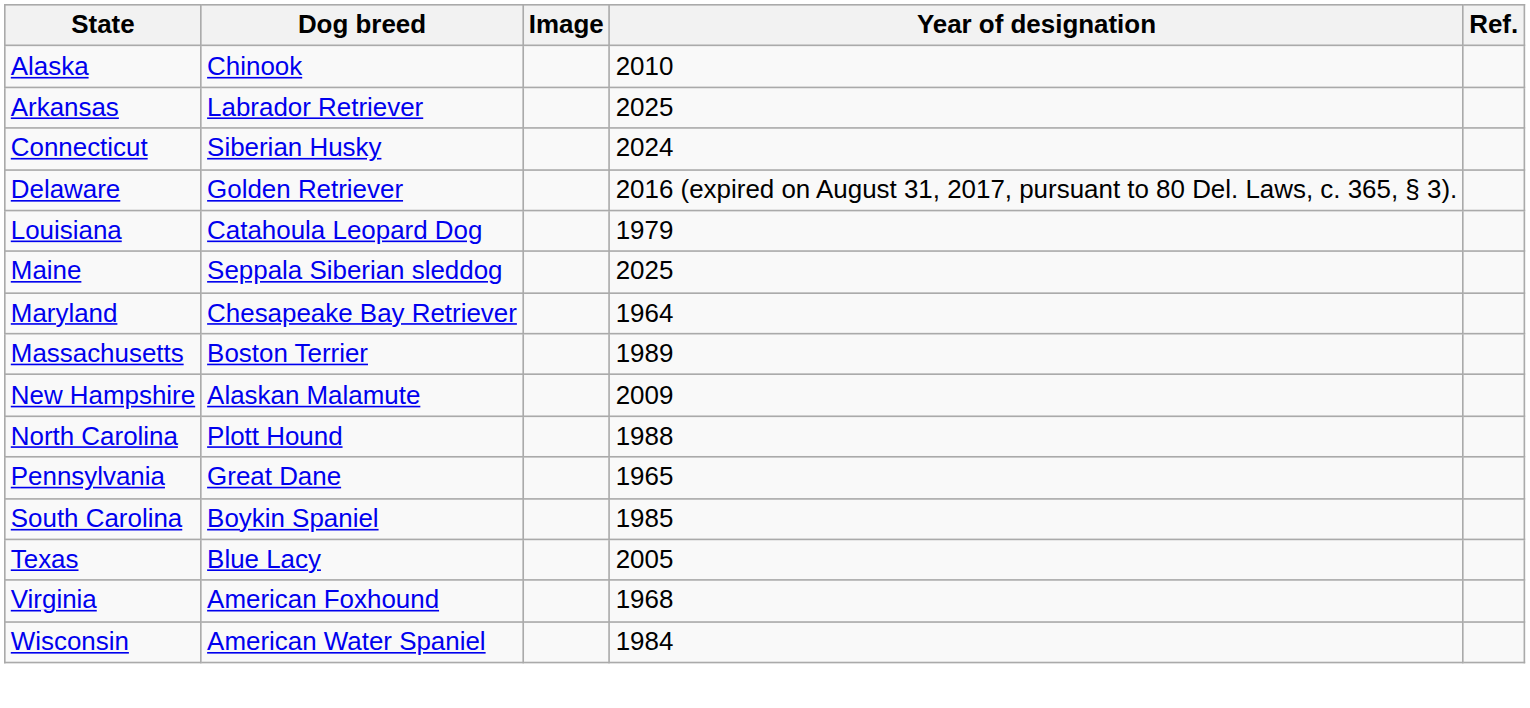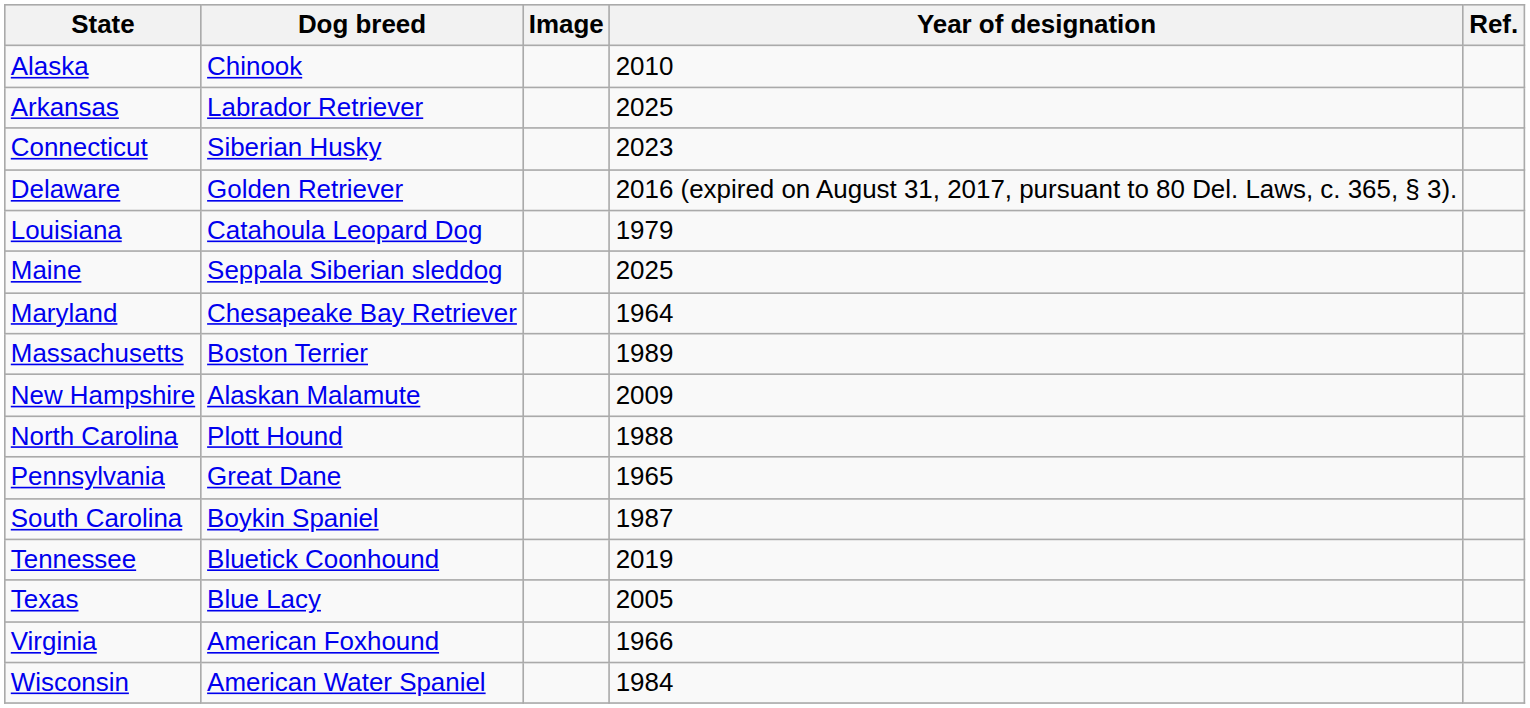Connecticut | Year of designation: 2024 -> 2023
South Carolina | Year of designation: 1985 -> 1987
+ row: Tennessee | Bluetick Coonhound | 2019
Virginia | Year of designation: 1968 -> 1966
